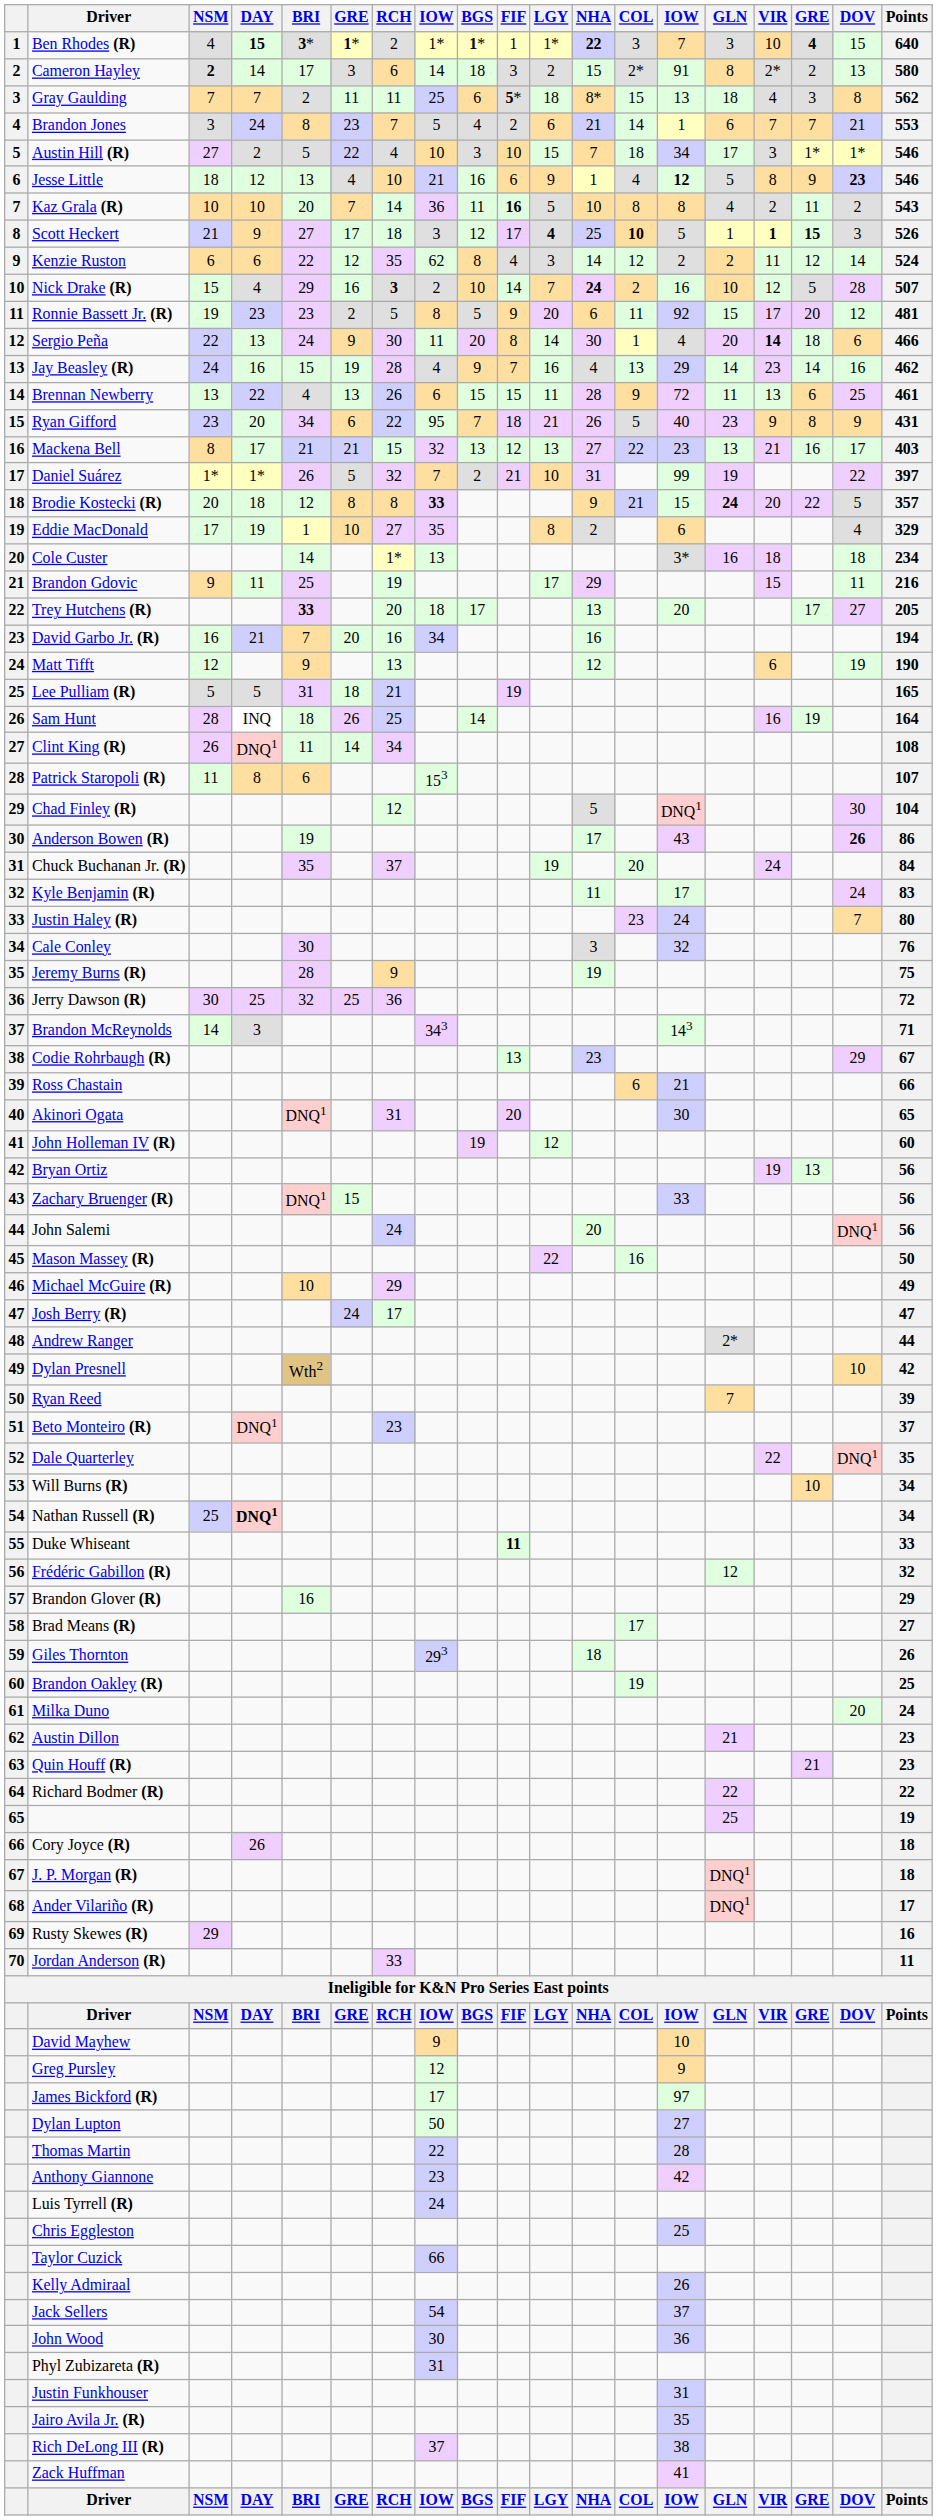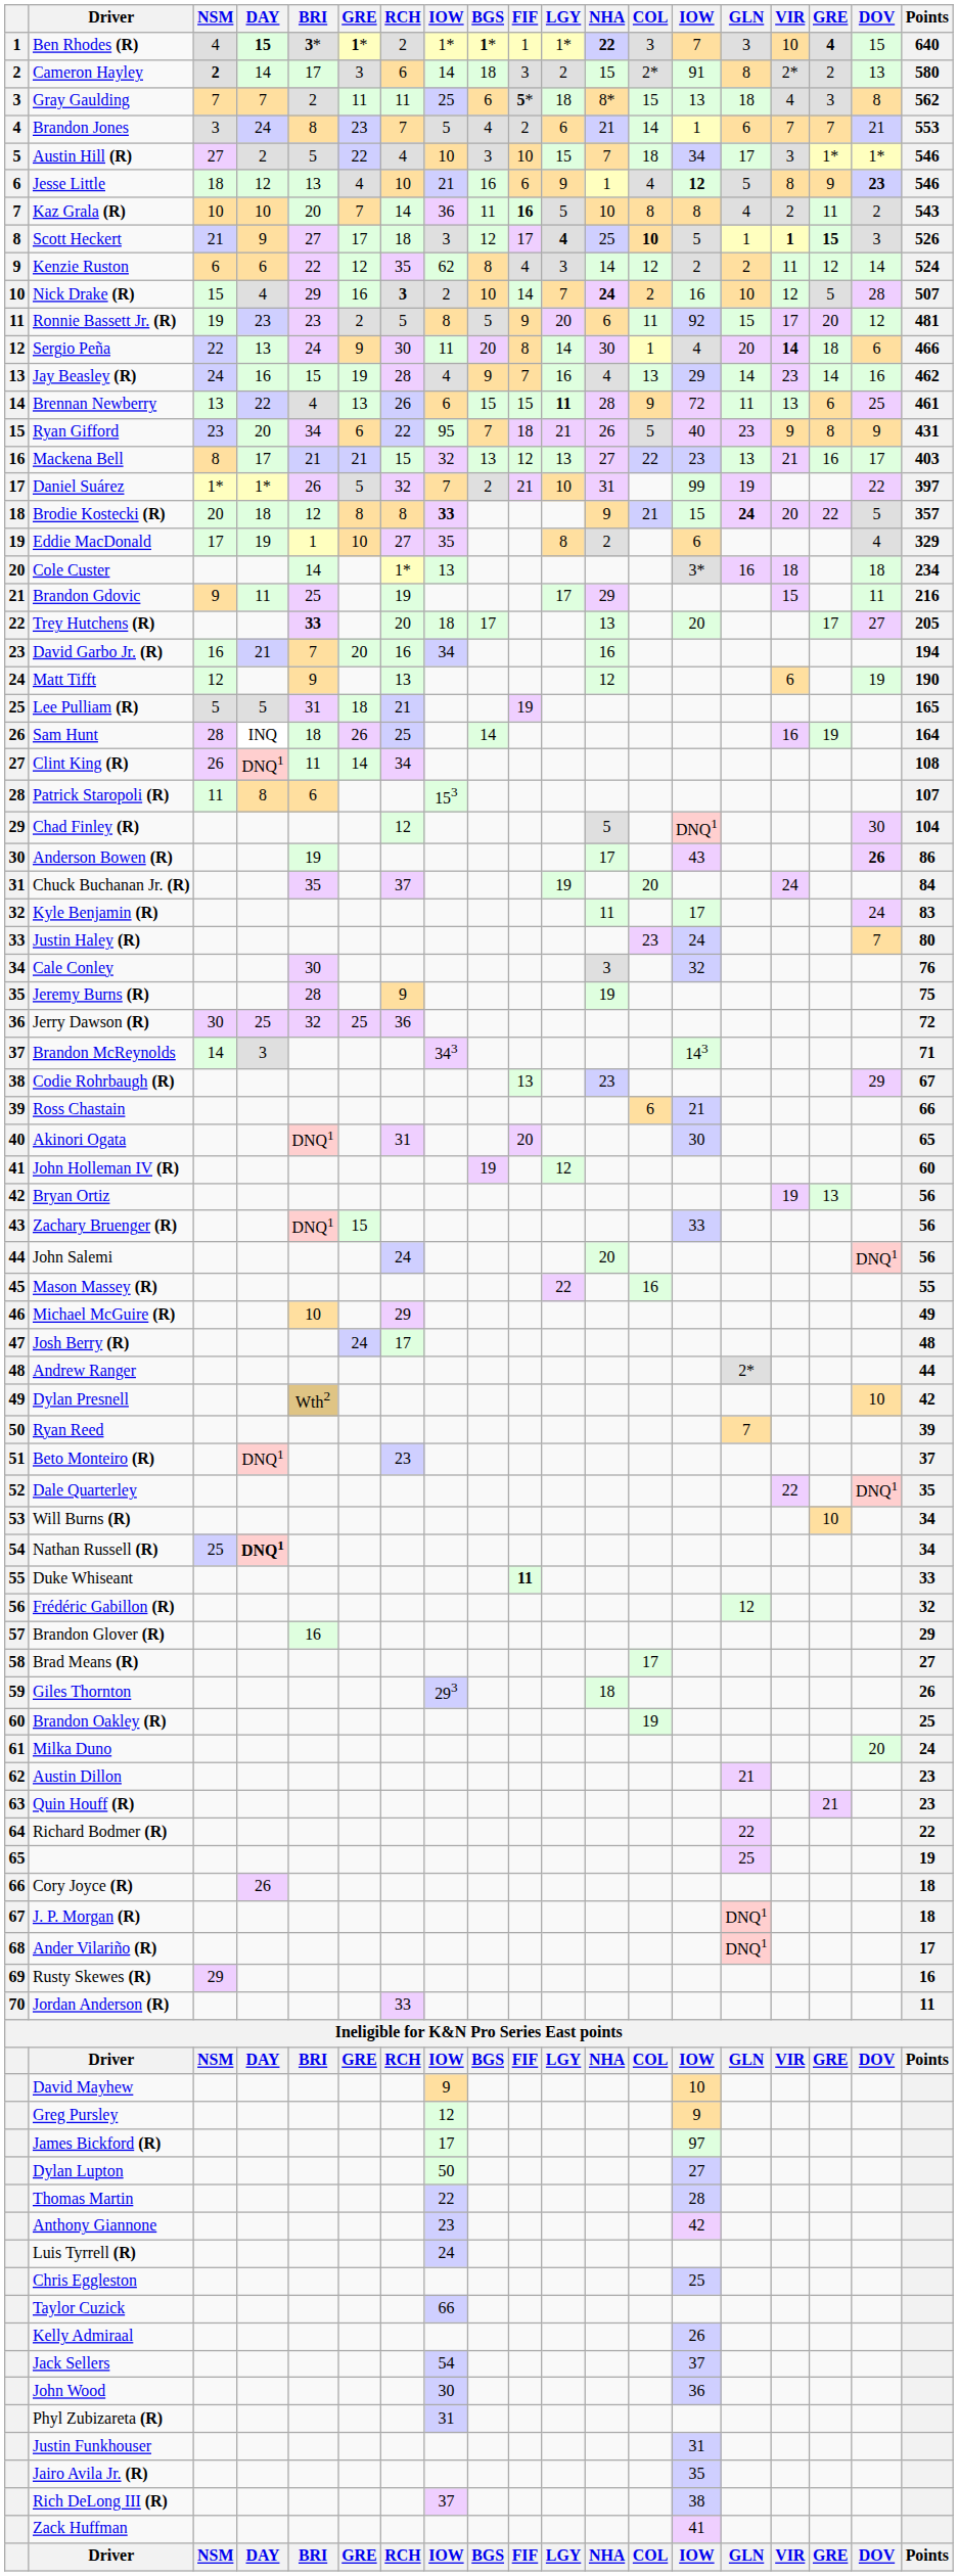Brennan Newberry | LGY: normal -> bold
Mason Massey (R) | Points: 50 -> 55
Josh Berry (R) | Points: 47 -> 48
